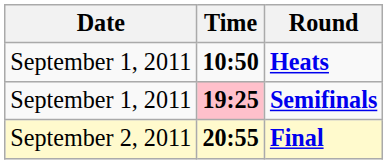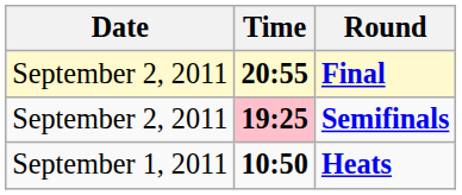rows swapped: Heats <-> Final
Semifinals | Date: September 1, 2011 -> September 2, 2011
